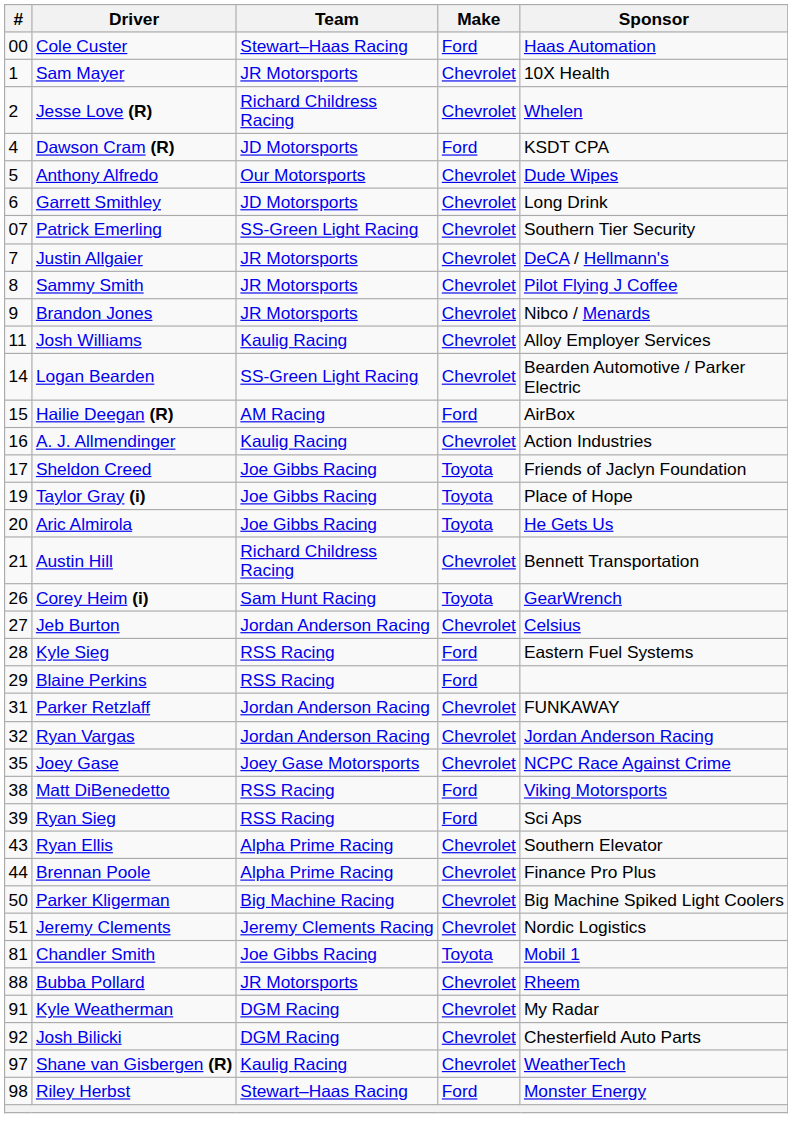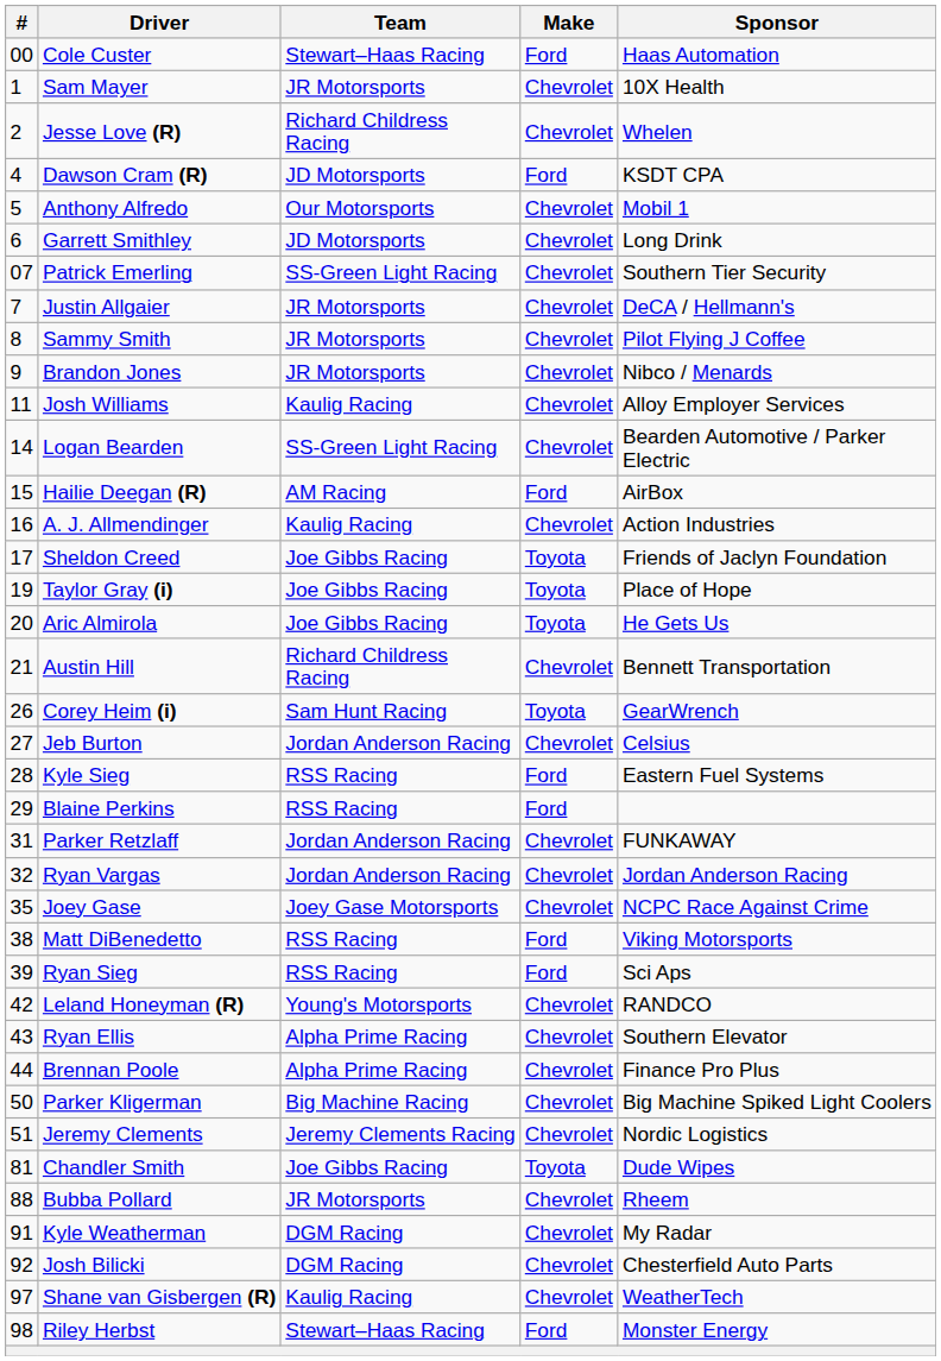Anthony Alfredo | Sponsor: Dude Wipes -> Mobil 1
+ row: 42 | Leland Honeyman (R) | Young's Motorsports | Chevrolet | RANDCO
Chandler Smith | Sponsor: Mobil 1 -> Dude Wipes
